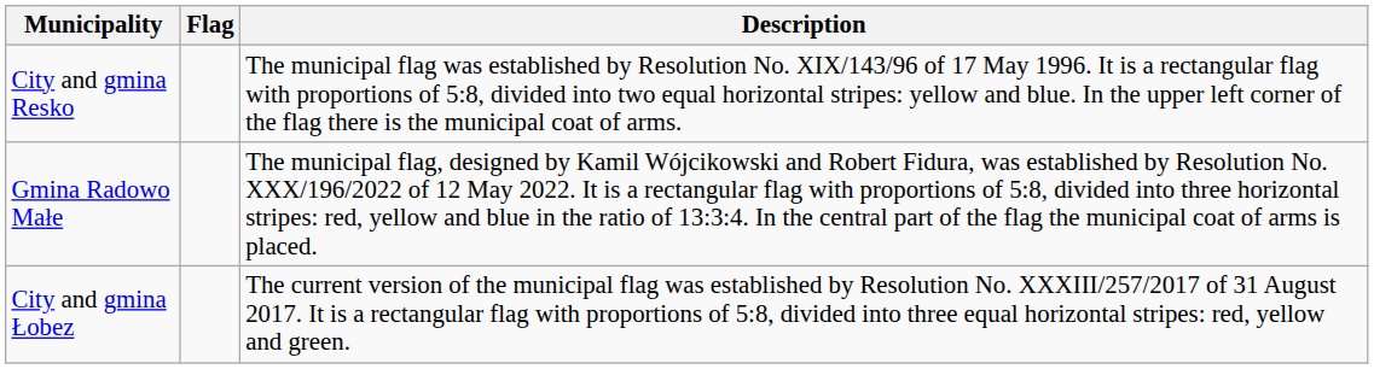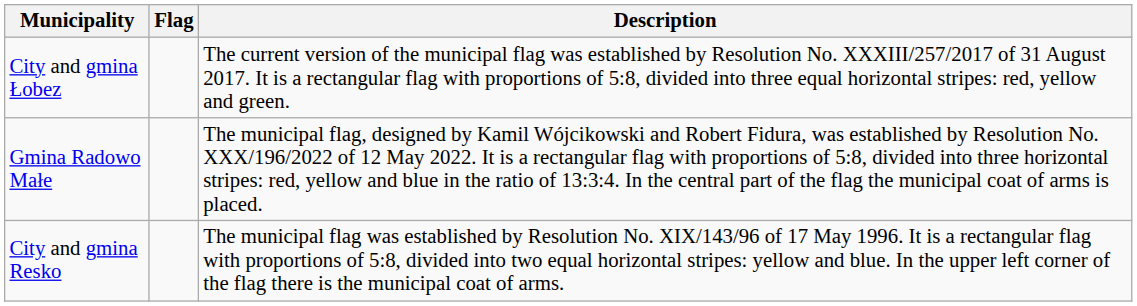rows swapped: City and gmina Łobez <-> City and gmina Resko
